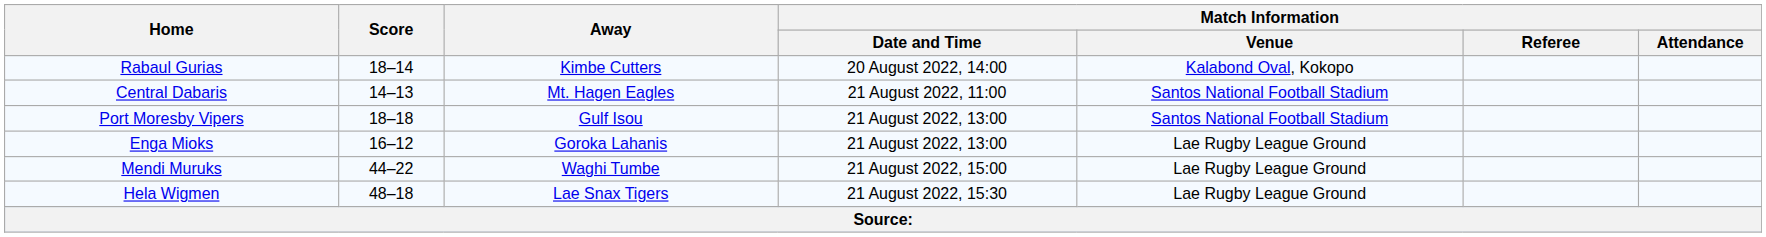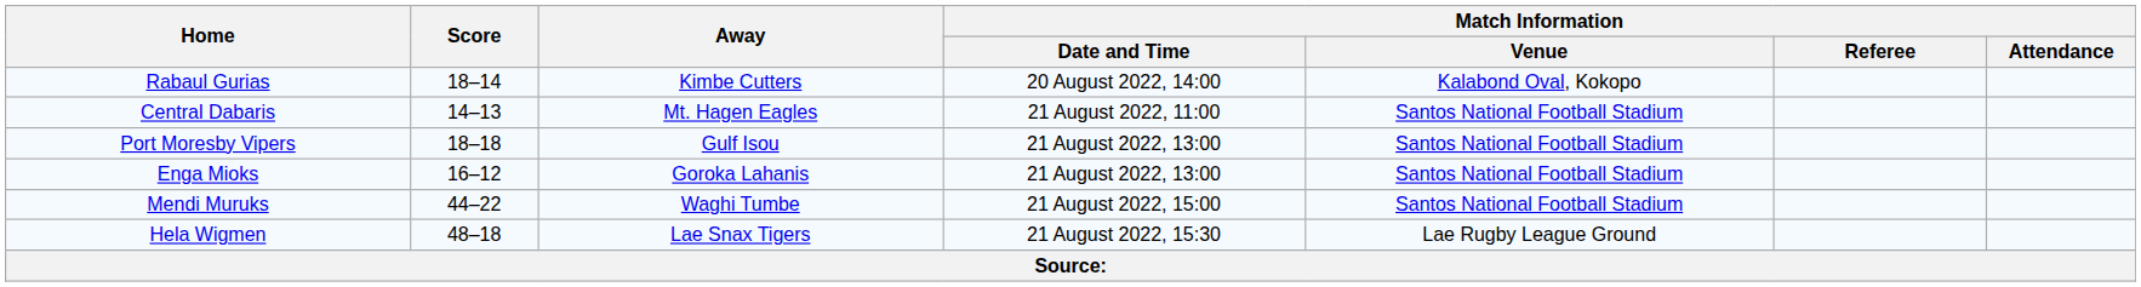Enga Mioks | Match Information / Venue: Lae Rugby League Ground -> Santos National Football Stadium
Mendi Muruks | Match Information / Venue: Lae Rugby League Ground -> Santos National Football Stadium
